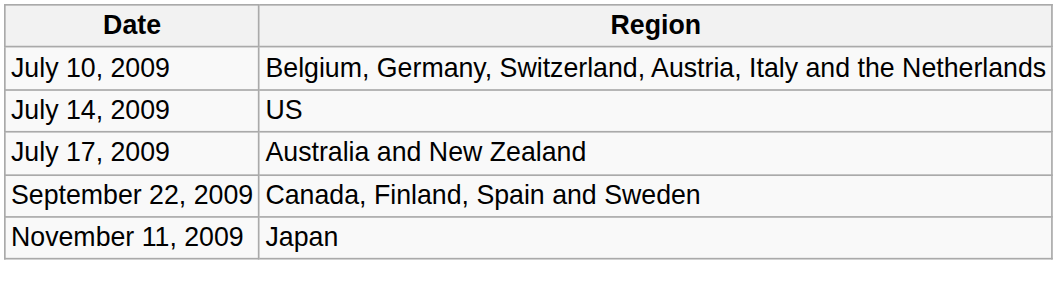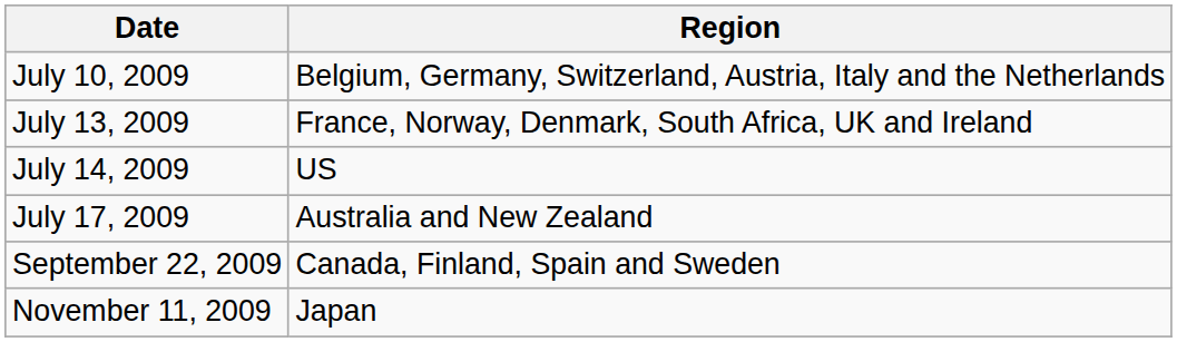+ row: July 13, 2009 | France, Norway, Denmark, South Africa, UK and Ireland
